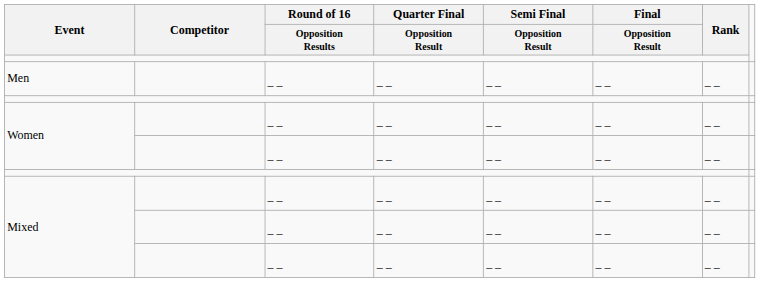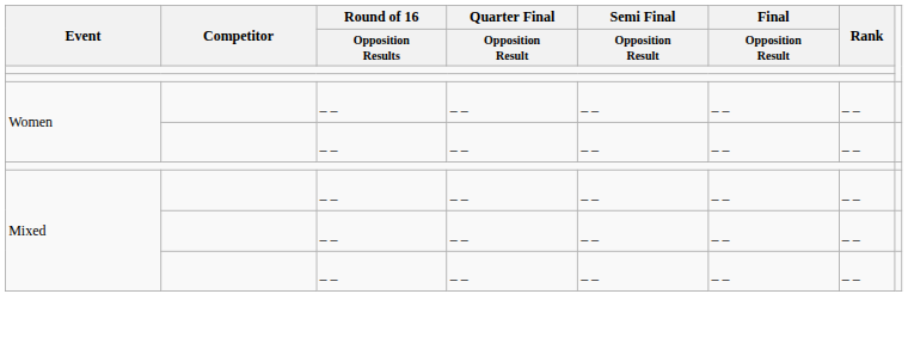- row: Men | – – | – – | – – | – – | – –
